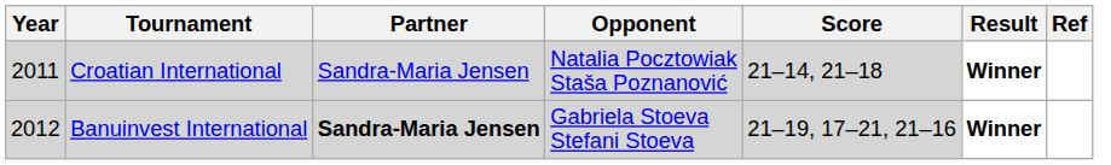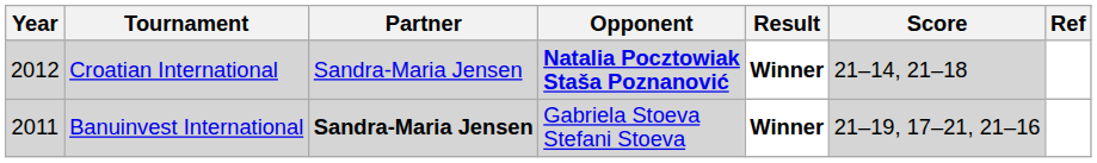columns swapped: Score <-> Result
Croatian International | Year: 2011 -> 2012
Croatian International | Opponent: normal -> bold
Banuinvest International | Year: 2012 -> 2011
